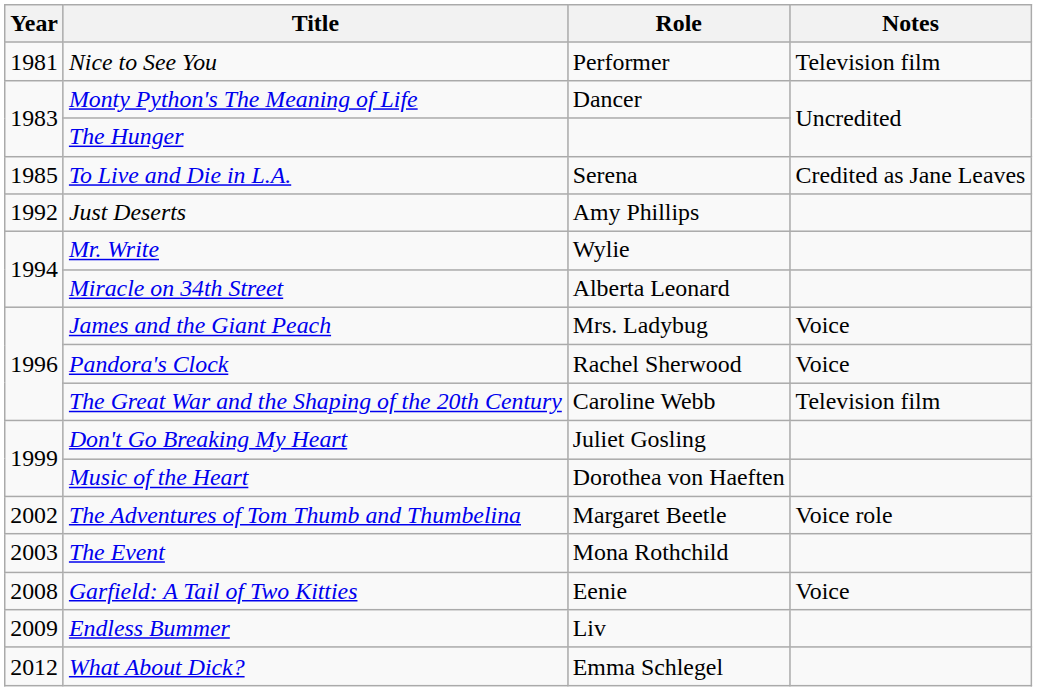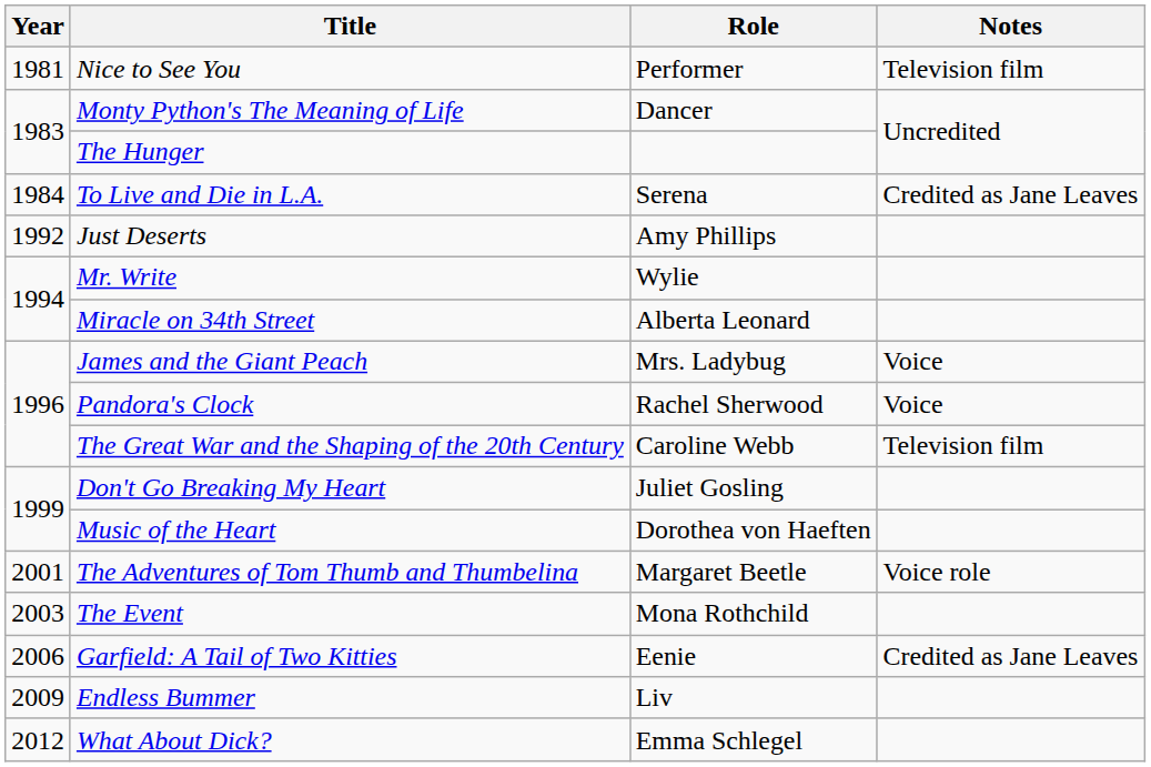To Live and Die in L.A. | Year: 1985 -> 1984
The Adventures of Tom Thumb and Thumbelina | Year: 2002 -> 2001
Garfield: A Tail of Two Kitties | Year: 2008 -> 2006
Garfield: A Tail of Two Kitties | Notes: Voice -> Credited as Jane Leaves
